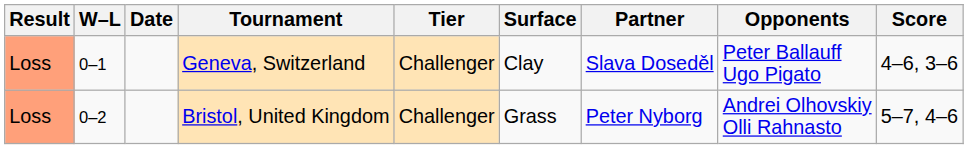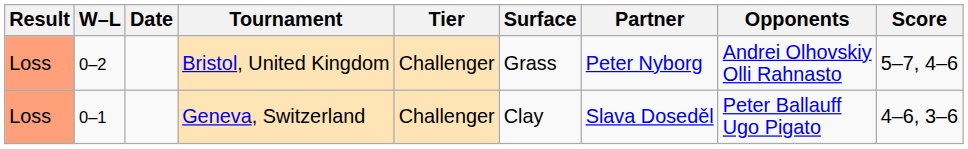rows swapped: Geneva, Switzerland <-> Bristol, United Kingdom
